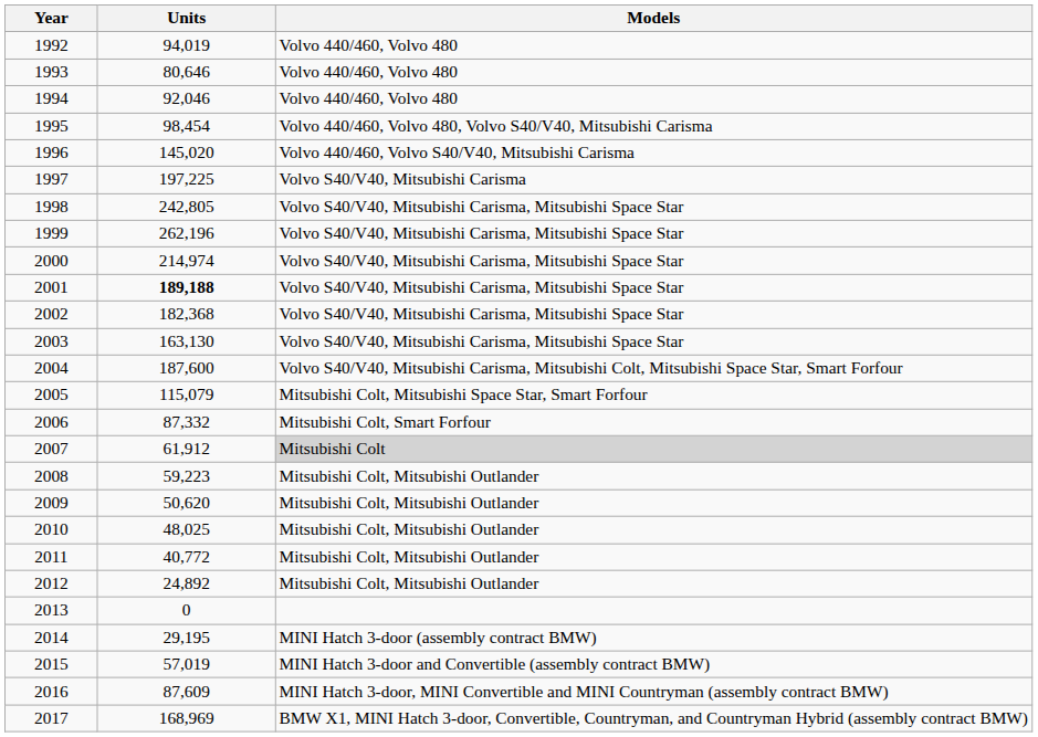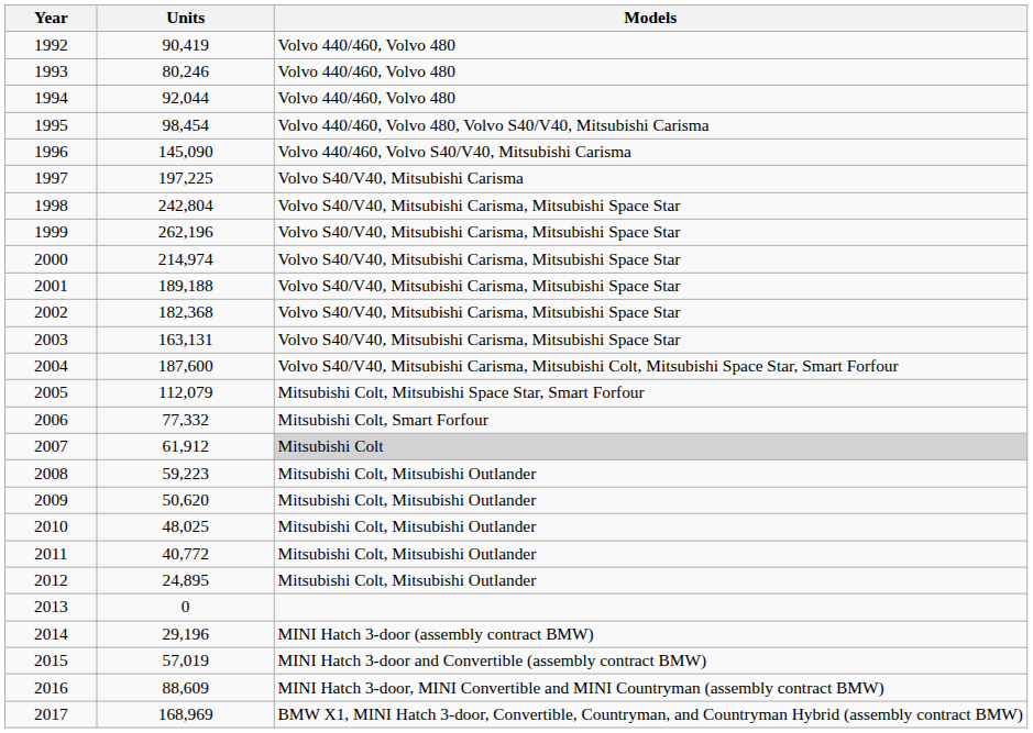1992 | Units: 94,019 -> 90,419
1993 | Units: 80,646 -> 80,246
1994 | Units: 92,046 -> 92,044
1996 | Units: 145,020 -> 145,090
1998 | Units: 242,805 -> 242,804
2001 | Units: bold -> normal
2003 | Units: 163,130 -> 163,131
2005 | Units: 115,079 -> 112,079
2006 | Units: 87,332 -> 77,332
2012 | Units: 24,892 -> 24,895
2014 | Units: 29,195 -> 29,196
2016 | Units: 87,609 -> 88,609
